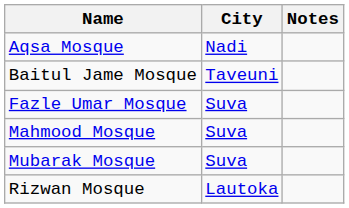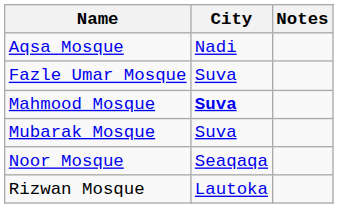- row: Baitul Jame Mosque | Taveuni
Mahmood Mosque | City: normal -> bold
+ row: Noor Mosque | Seaqaqa
